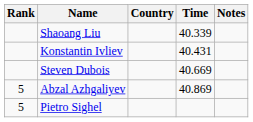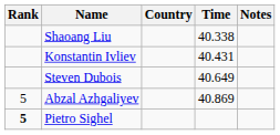Shaoang Liu | Time: 40.339 -> 40.338
Steven Dubois | Time: 40.669 -> 40.649
Pietro Sighel | Rank: normal -> bold
